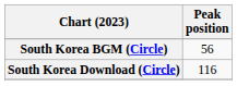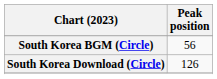South Korea Download (Circle) | Peak position: 116 -> 126
